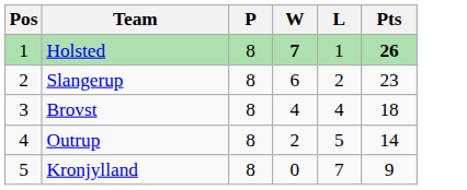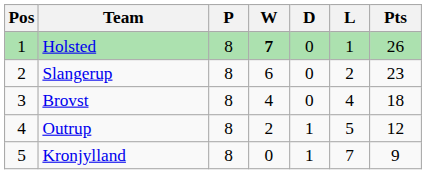+ column: D | 0 | 0 | 0 | 1 | 1
Holsted | Pts: bold -> normal
Outrup | Pts: 14 -> 12
